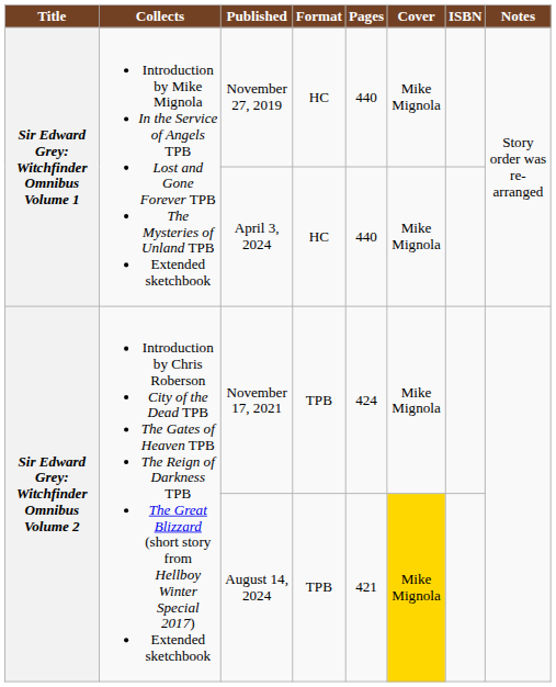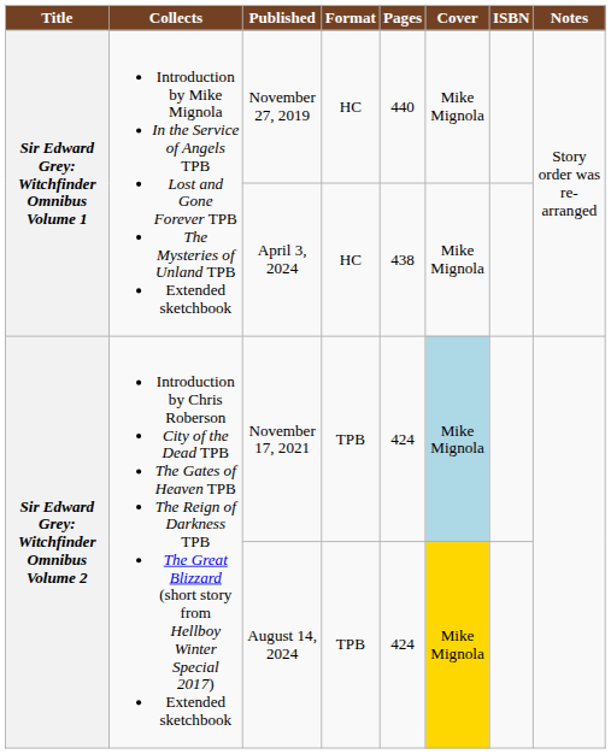April 3, 2024 | Pages: 440 -> 438
November 17, 2021 | Cover: no background -> lightblue background
August 14, 2024 | Pages: 421 -> 424
